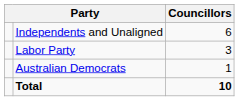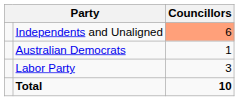Independents and Unaligned | Councillors: no background -> lightsalmon background
rows swapped: Labor Party <-> Australian Democrats
